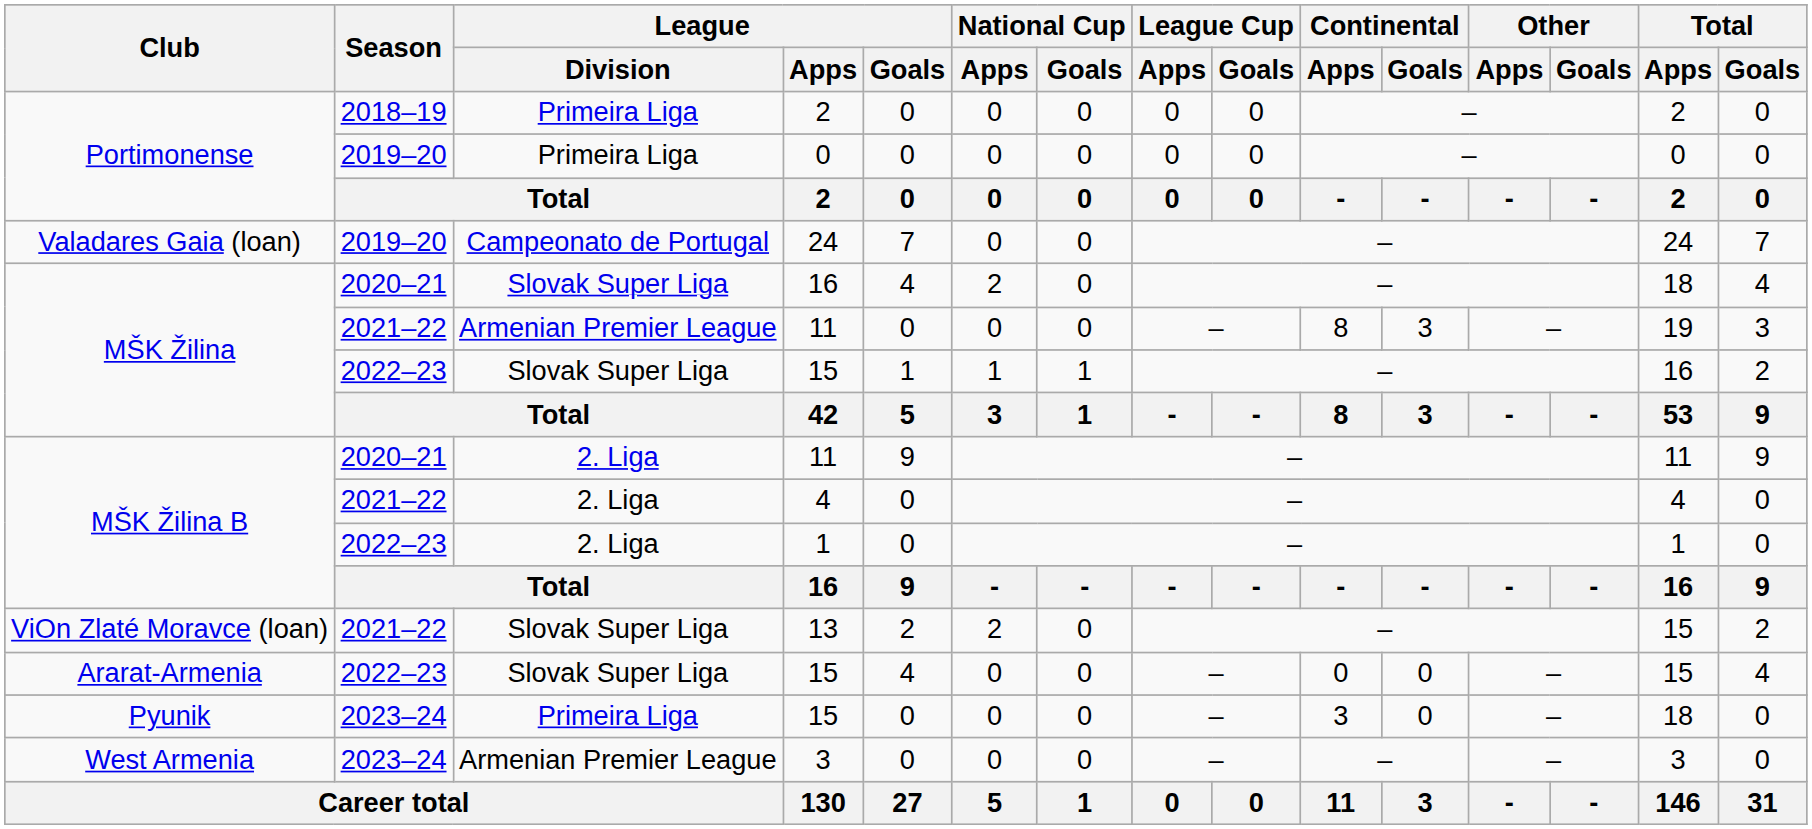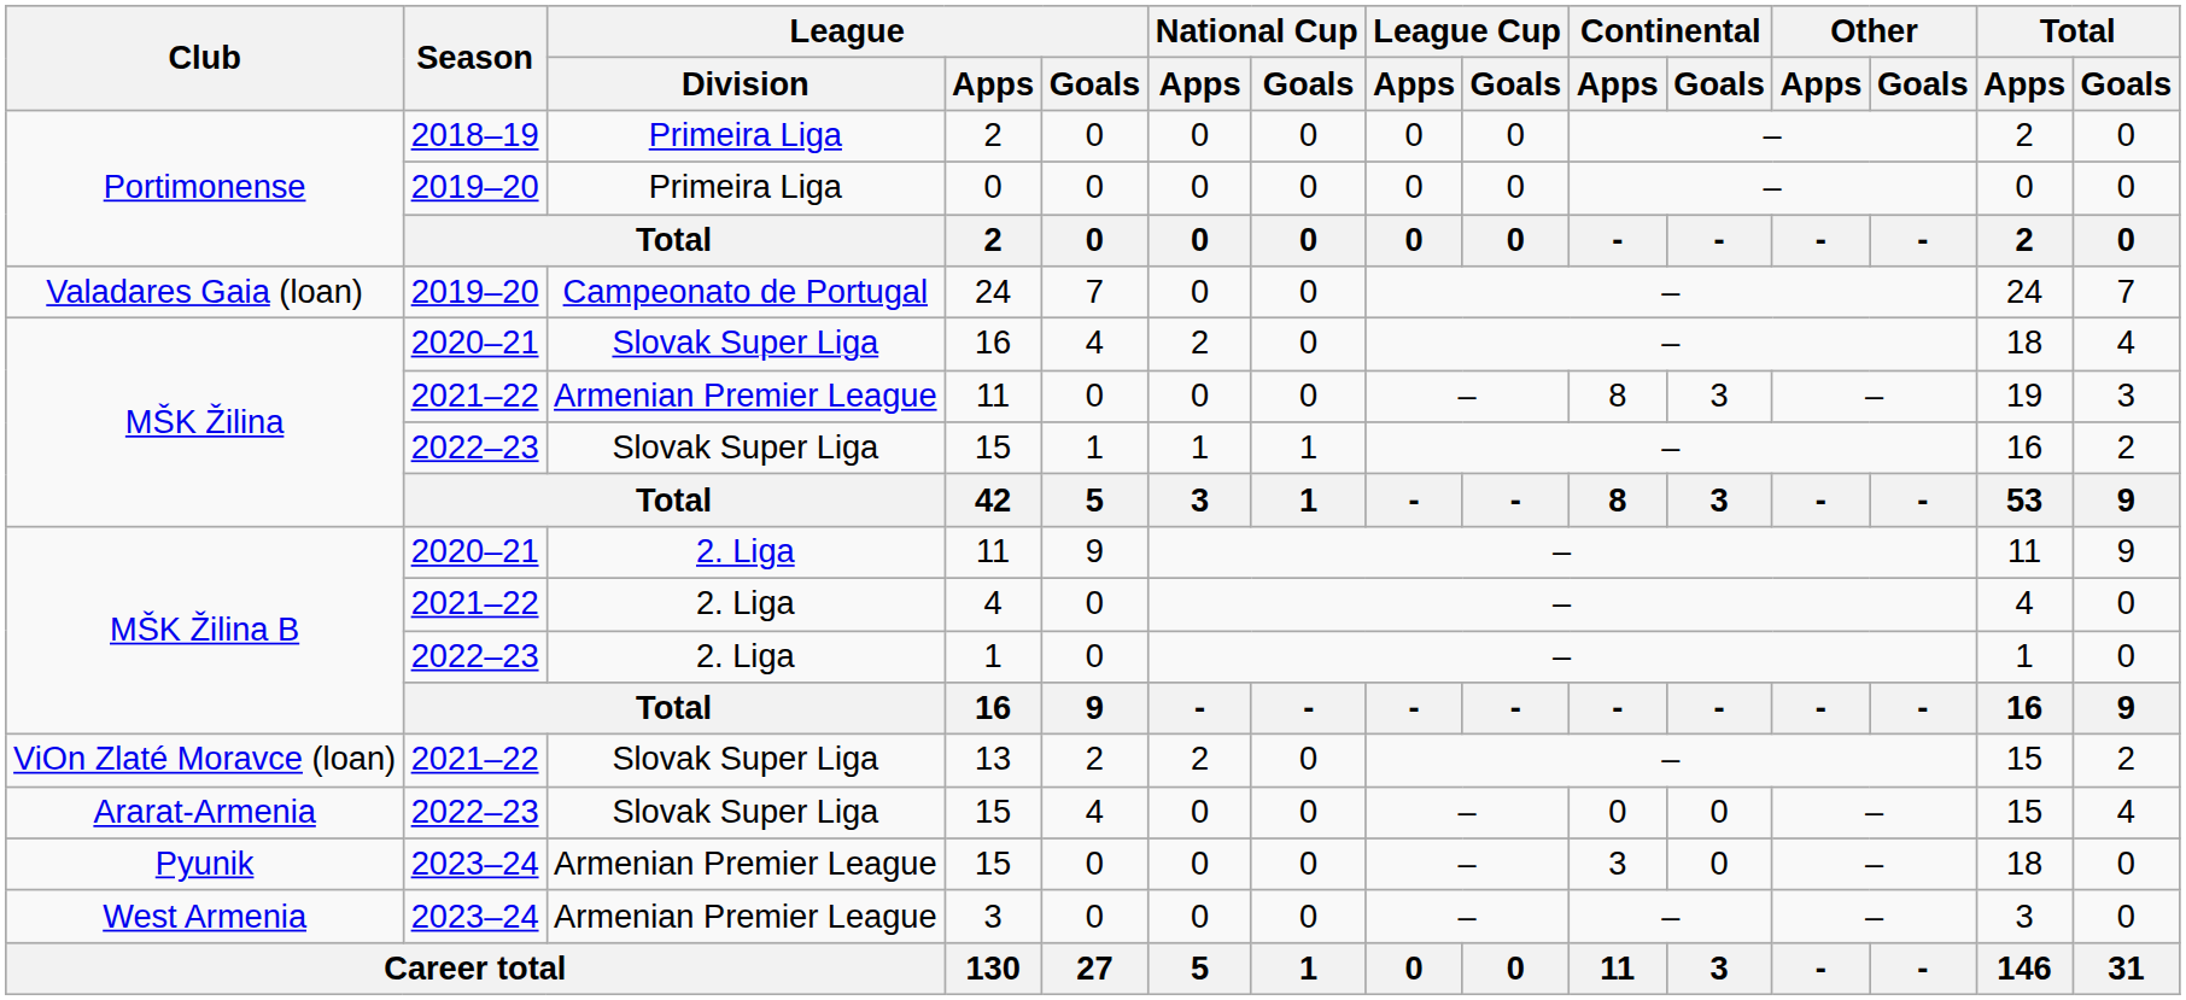Pyunik / 15 | League / Division: Primeira Liga -> Armenian Premier League
